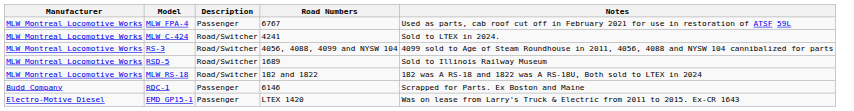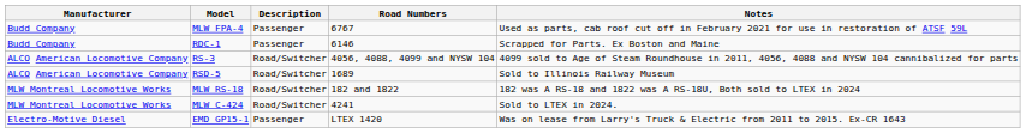MLW FPA-4 | Manufacturer: MLW Montreal Locomotive Works -> Budd Company
rows swapped: RDC-1 <-> MLW C-424
RS-3 | Manufacturer: MLW Montreal Locomotive Works -> ALCO American Locomotive Company
RSD-5 | Manufacturer: MLW Montreal Locomotive Works -> ALCO American Locomotive Company
